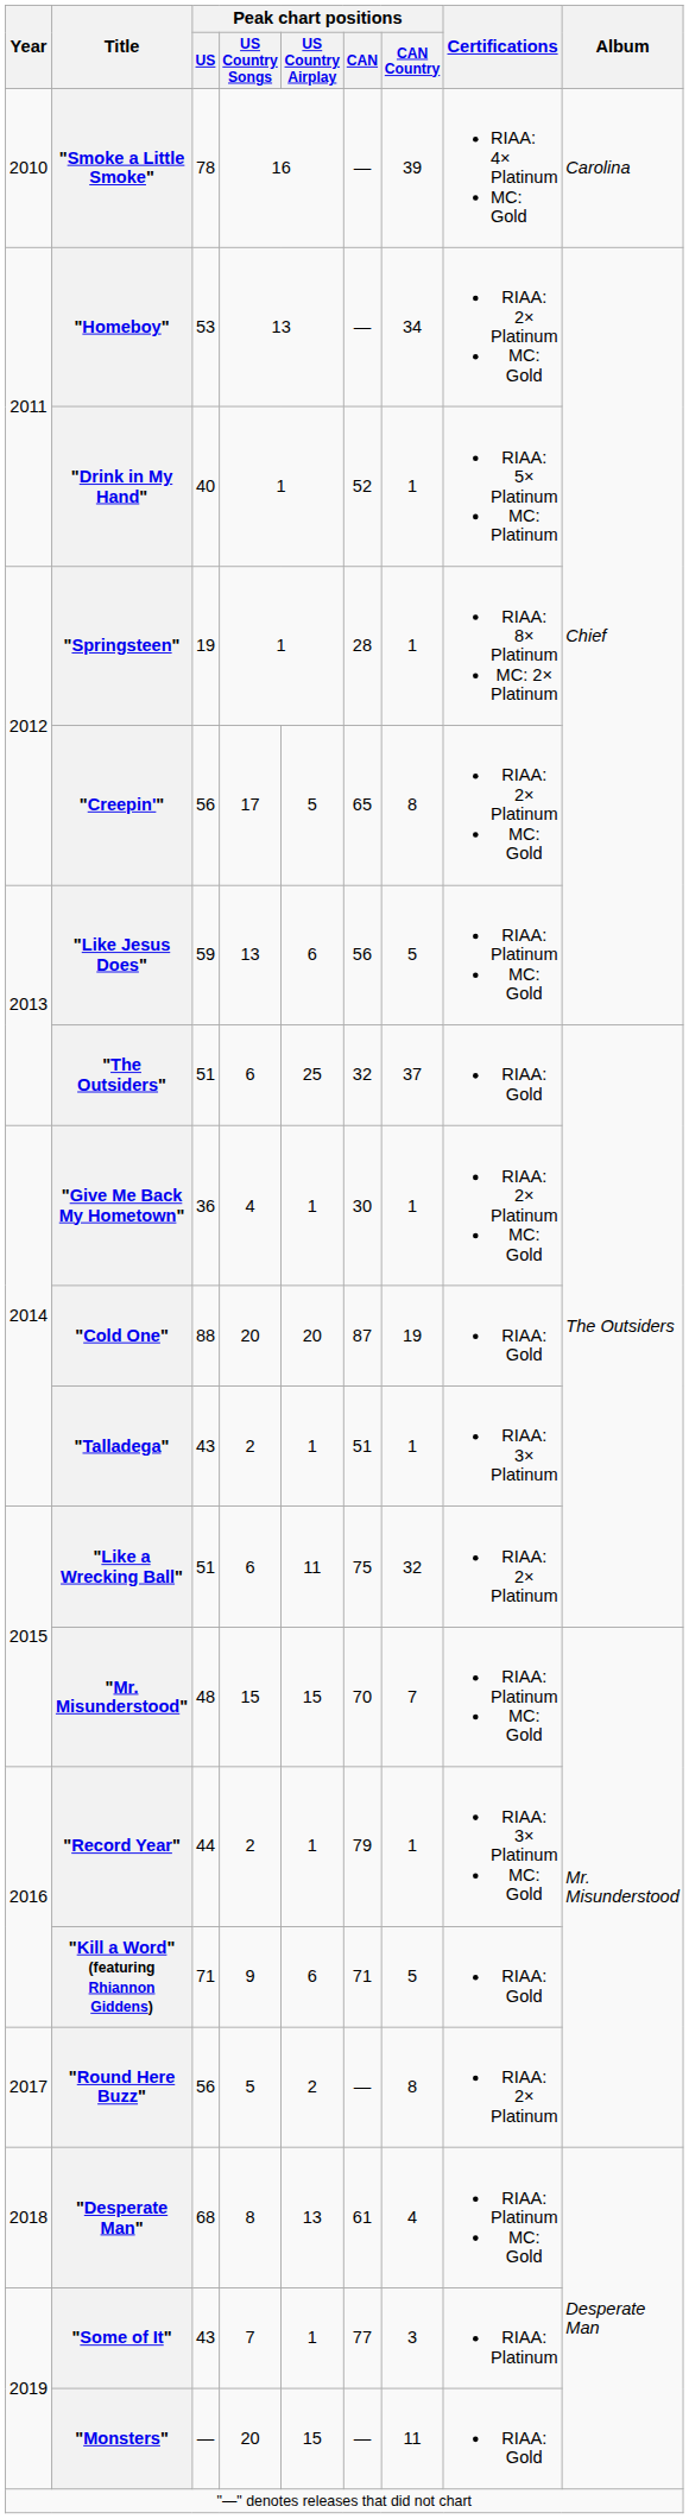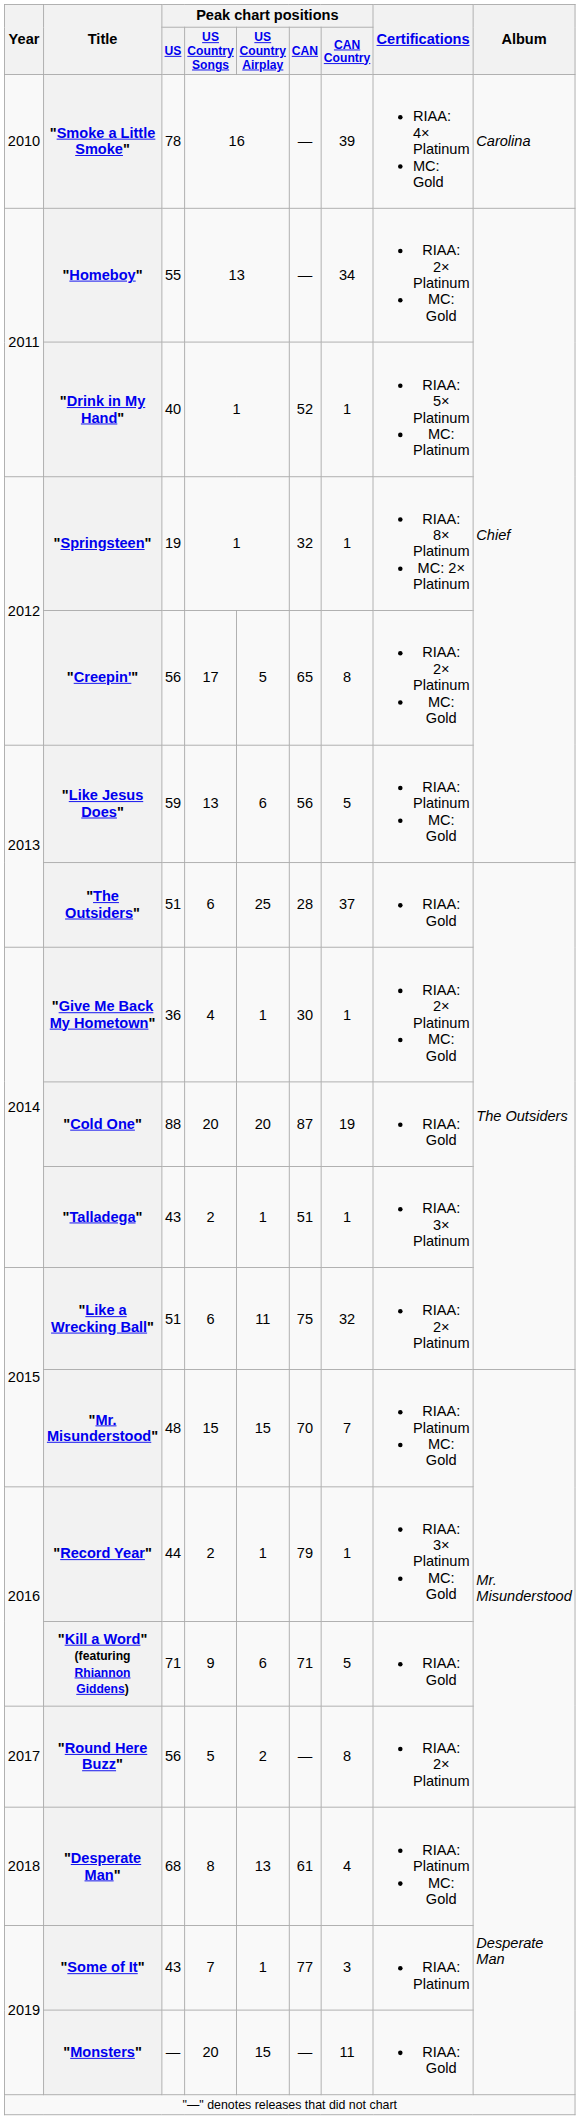"Homeboy" | Peak chart positions / US: 53 -> 55
"Springsteen" | Peak chart positions / CAN: 28 -> 32
"The Outsiders" | Peak chart positions / CAN: 32 -> 28
